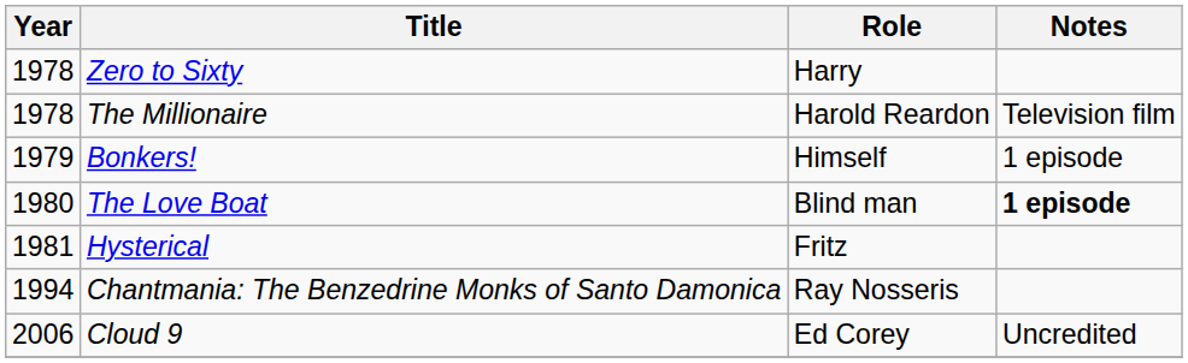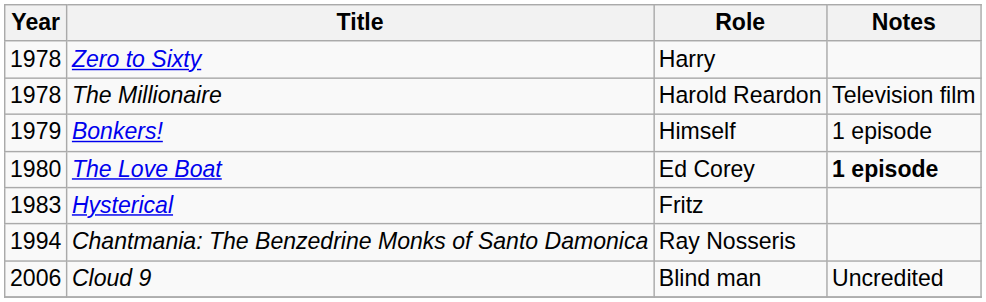The Love Boat | Role: Blind man -> Ed Corey
Hysterical | Year: 1981 -> 1983
Cloud 9 | Role: Ed Corey -> Blind man
